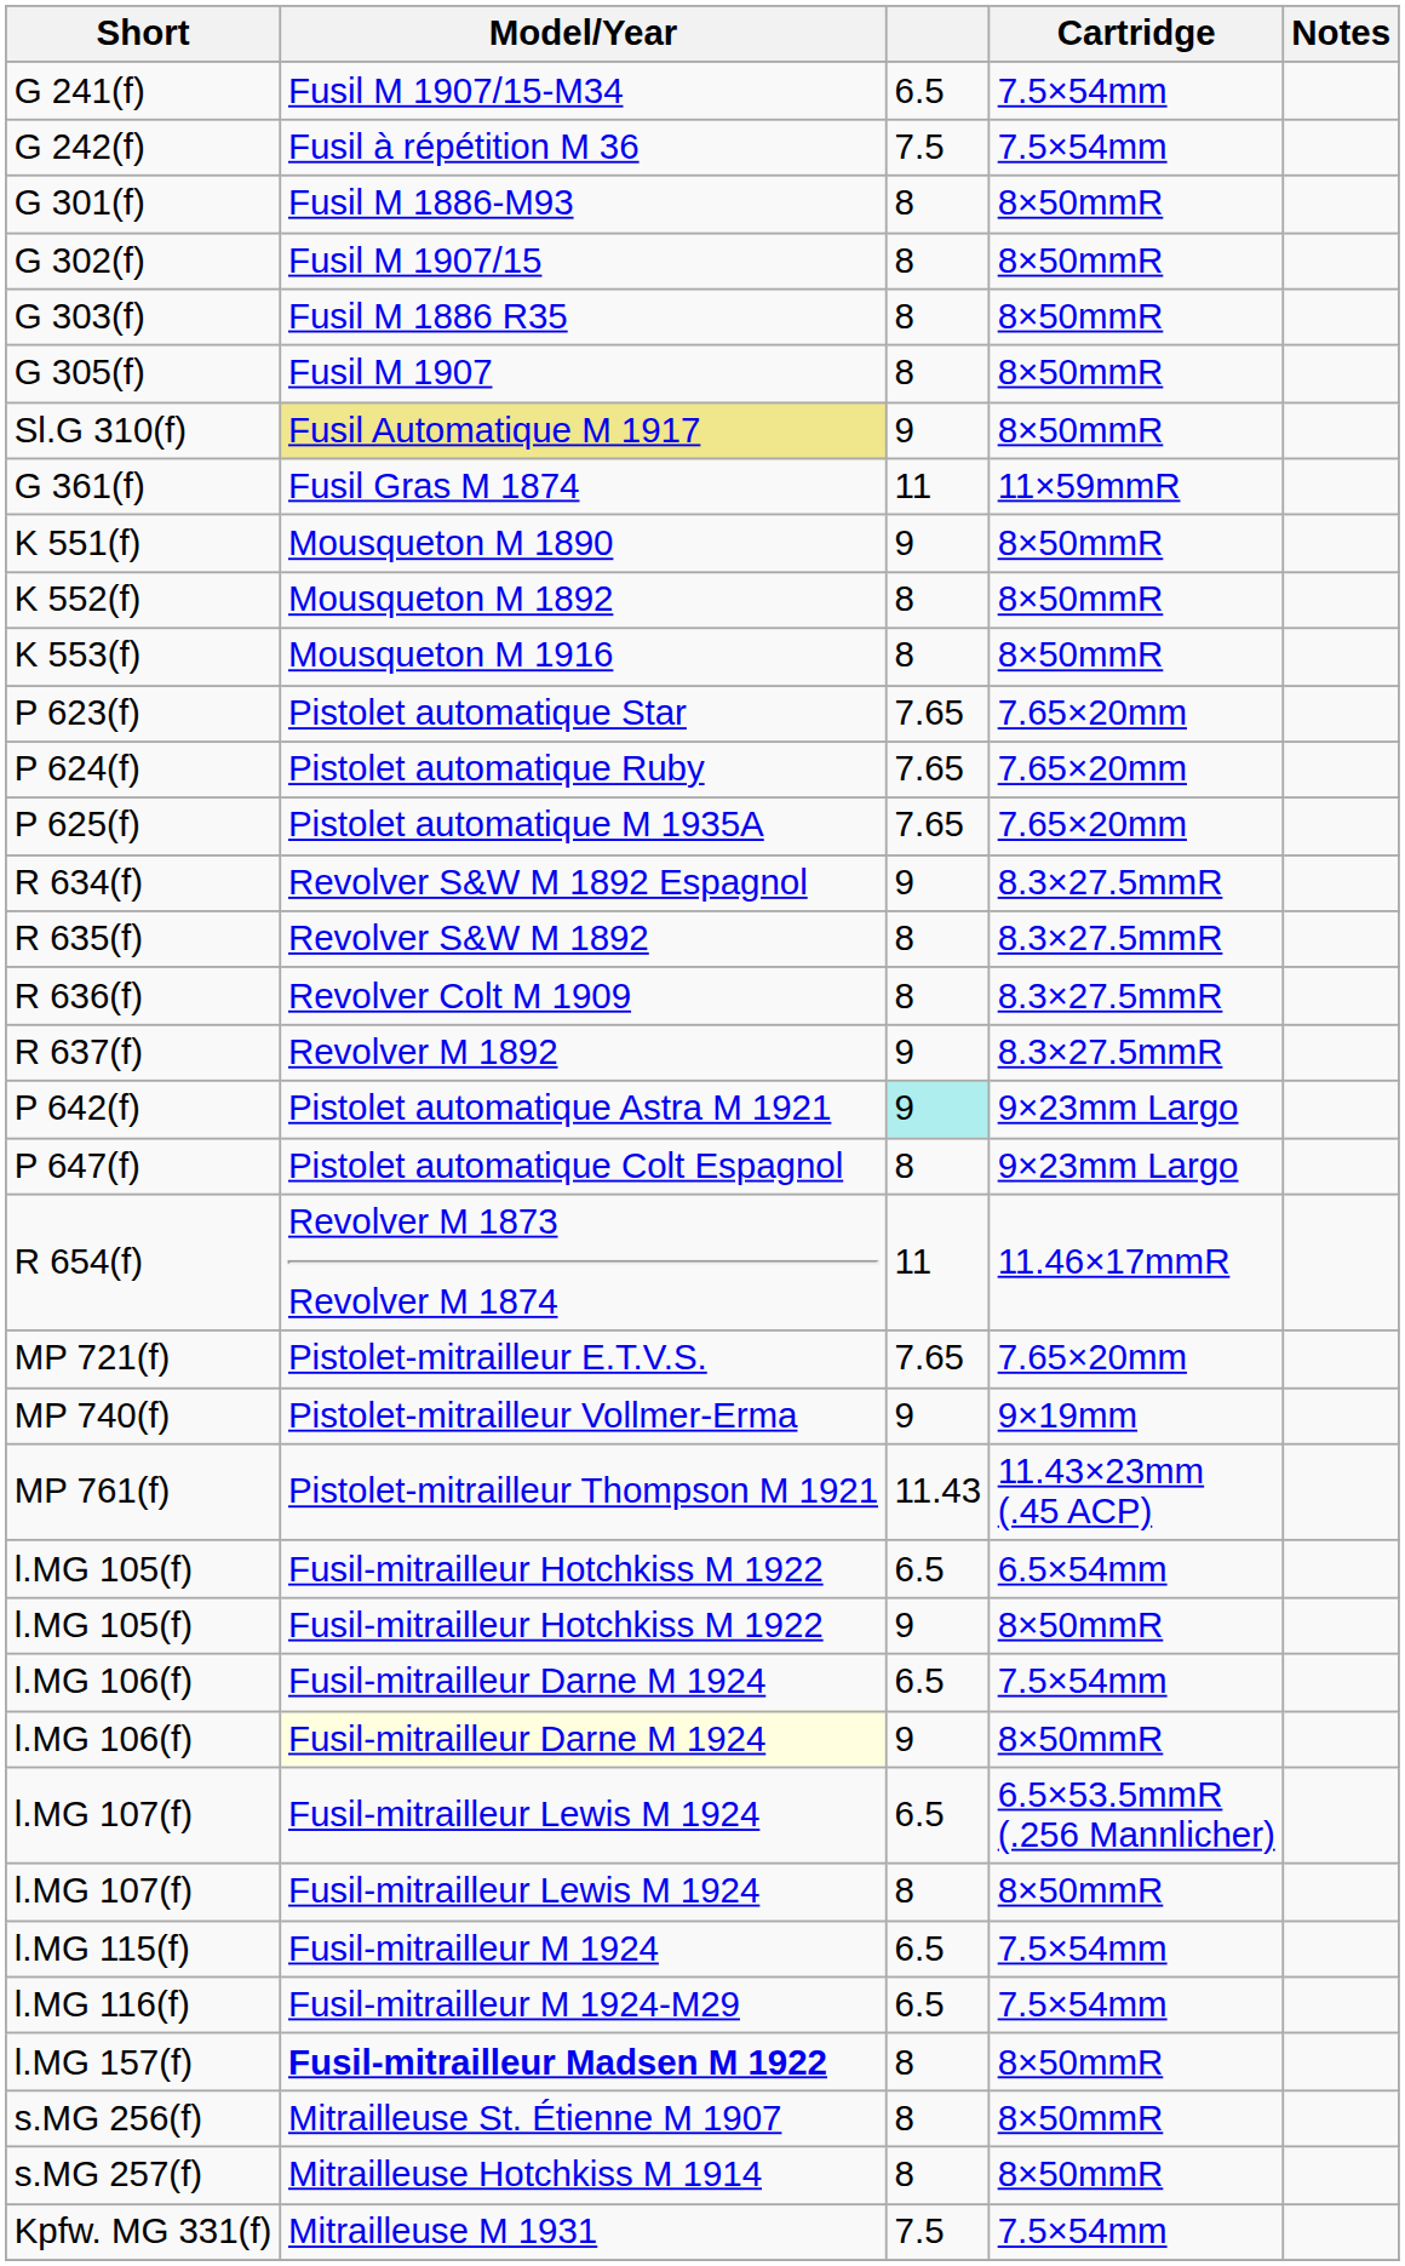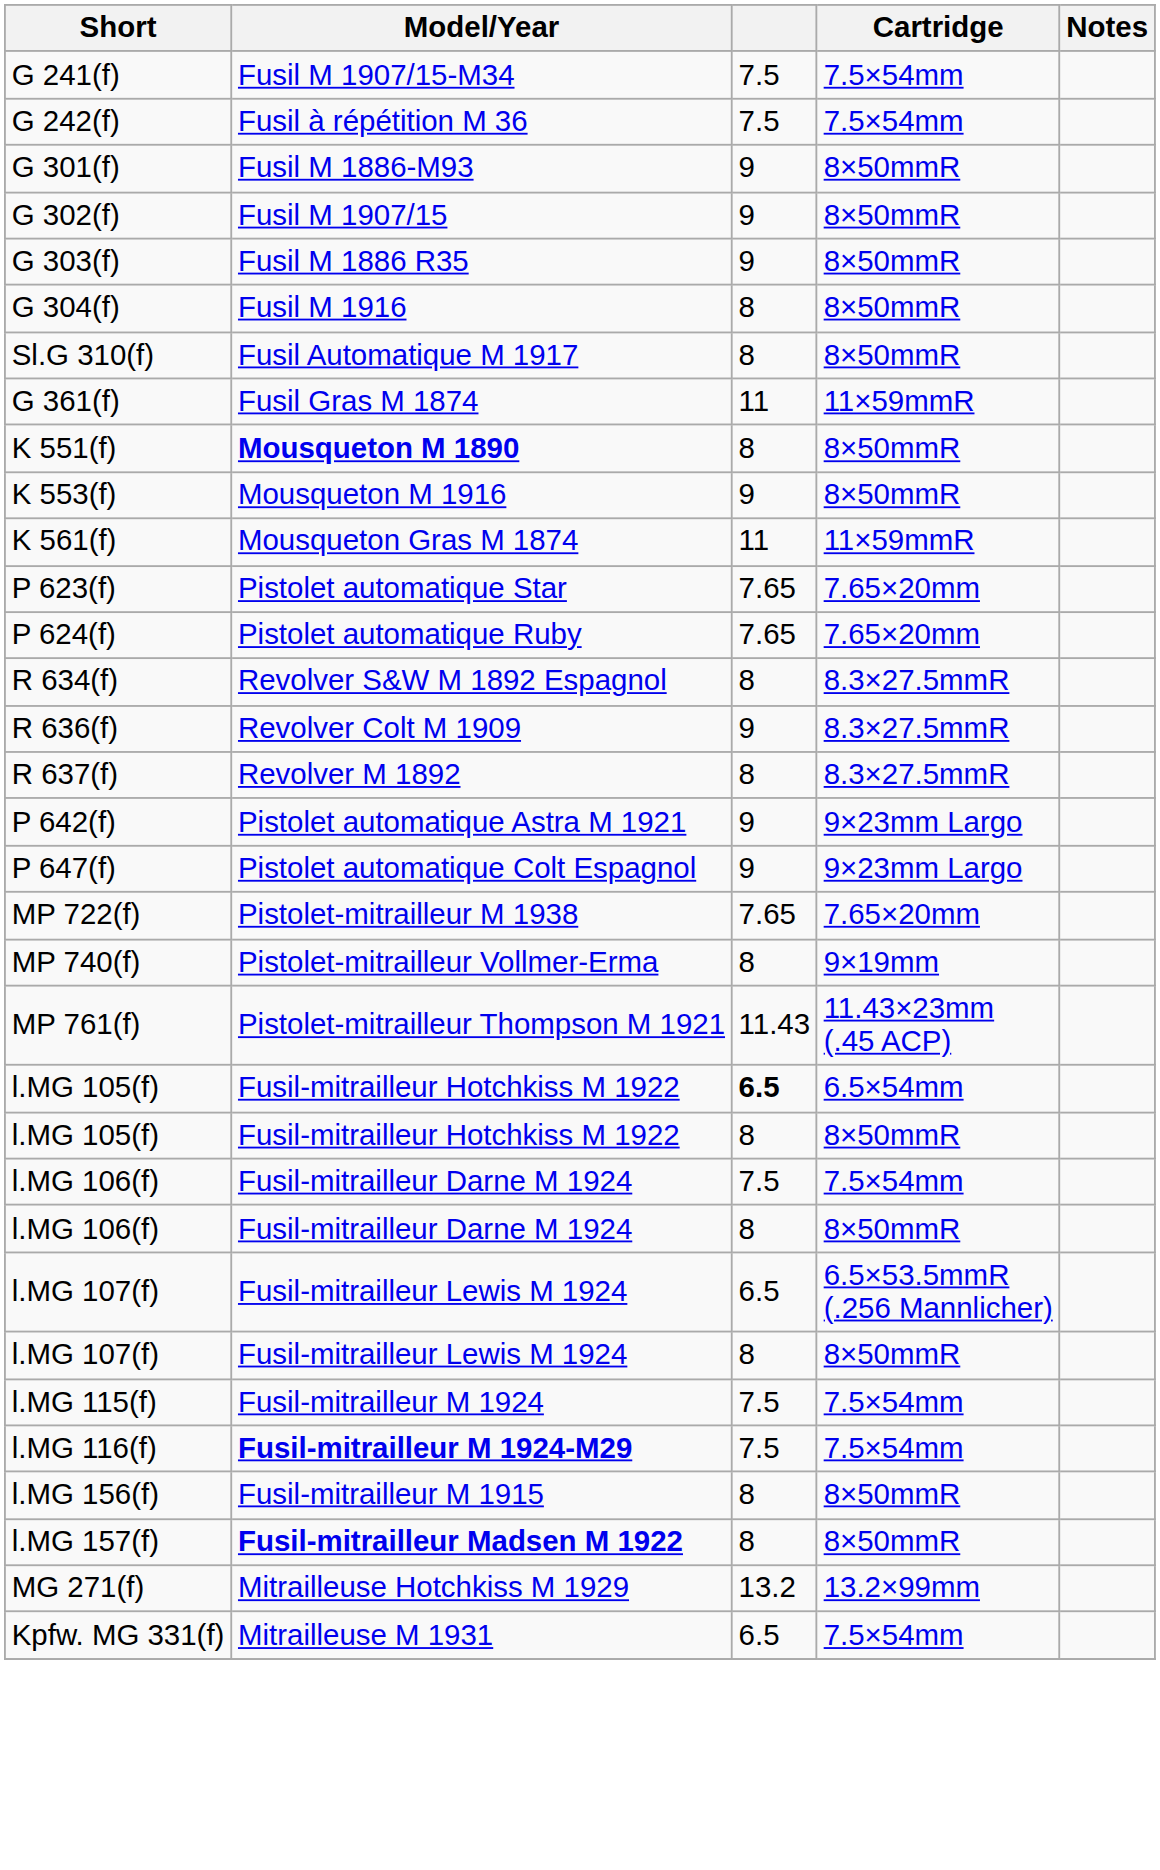G 241(f) | column 3: 6.5 -> 7.5
G 301(f) | column 3: 8 -> 9
G 302(f) | column 3: 8 -> 9
G 303(f) | column 3: 8 -> 9
+ row: G 304(f) | Fusil M 1916 | 8 | 8×50mmR
- row: G 305(f) | Fusil M 1907 | 8 | 8×50mmR
Sl.G 310(f) | Model/Year: khaki background -> no background
Sl.G 310(f) | column 3: 9 -> 8
K 551(f) | Model/Year: normal -> bold
K 551(f) | column 3: 9 -> 8
- row: K 552(f) | Mousqueton M 1892 | 8 | 8×50mmR
K 553(f) | column 3: 8 -> 9
+ row: K 561(f) | Mousqueton Gras M 1874 | 11 | 11×59mmR
- row: P 625(f) | Pistolet automatique M 1935A | 7.65 | 7.65×20mm
R 634(f) | column 3: 9 -> 8
- row: R 635(f) | Revolver S&W M 1892 | 8 | 8.3×27.5mmR
R 636(f) | column 3: 8 -> 9
R 637(f) | column 3: 9 -> 8
P 642(f) | column 3: paleturquoise background -> no background
P 647(f) | column 3: 8 -> 9
- row: R 654(f) | Revolver M 1873 Revolver M 1874 | 11 | 11.46×17mmR
- row: MP 721(f) | Pistolet-mitrailleur E.T.V.S. | 7.65 | 7.65×20mm
+ row: MP 722(f) | Pistolet-mitrailleur M 1938 | 7.65 | 7.65×20mm
MP 740(f) | column 3: 9 -> 8
l.MG 105(f) / 6.5×54mm | column 3: normal -> bold
l.MG 105(f) / 8×50mmR | column 3: 9 -> 8
l.MG 106(f) / 7.5×54mm | column 3: 6.5 -> 7.5
l.MG 106(f) / 8×50mmR | Model/Year: lightyellow background -> no background
l.MG 106(f) / 8×50mmR | column 3: 9 -> 8
l.MG 115(f) | column 3: 6.5 -> 7.5
l.MG 116(f) | Model/Year: normal -> bold
l.MG 116(f) | column 3: 6.5 -> 7.5
+ row: l.MG 156(f) | Fusil-mitrailleur M 1915 | 8 | 8×50mmR
- row: s.MG 256(f) | Mitrailleuse St. Étienne M 1907 | 8 | 8×50mmR
- row: s.MG 257(f) | Mitrailleuse Hotchkiss M 1914 | 8 | 8×50mmR
+ row: MG 271(f) | Mitrailleuse Hotchkiss M 1929 | 13.2 | 13.2×99mm
Kpfw. MG 331(f) | column 3: 7.5 -> 6.5
